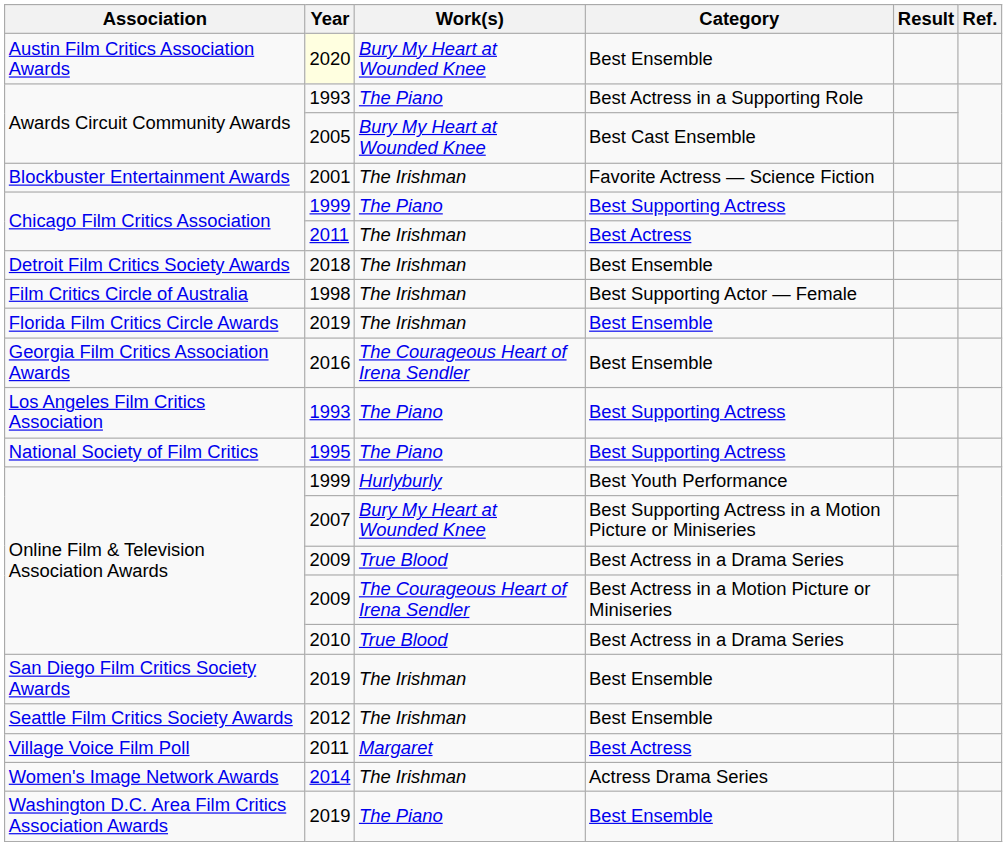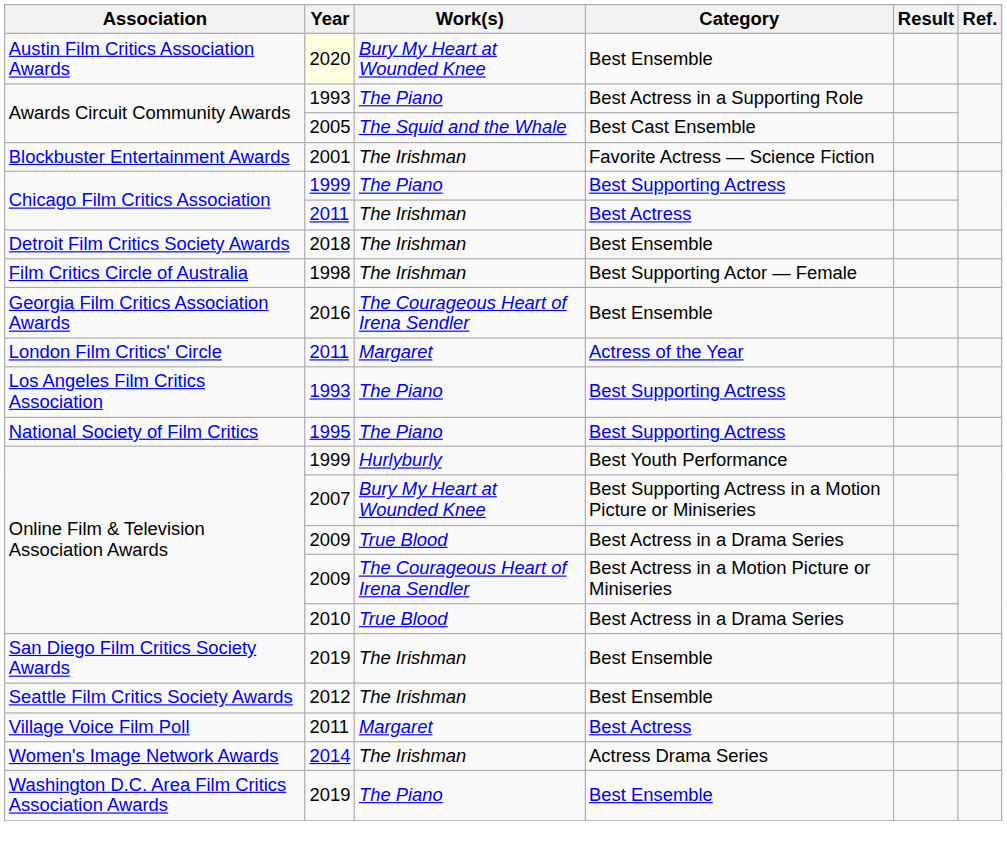Awards Circuit Community Awards / Best Cast Ensemble | Work(s): Bury My Heart at Wounded Knee -> The Squid and the Whale
- row: Florida Film Critics Circle Awards | 2019 | The Irishman | Best Ensemble
+ row: London Film Critics' Circle | 2011 | Margaret | Actress of the Year
